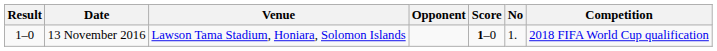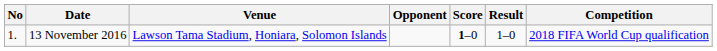columns swapped: No <-> Result
